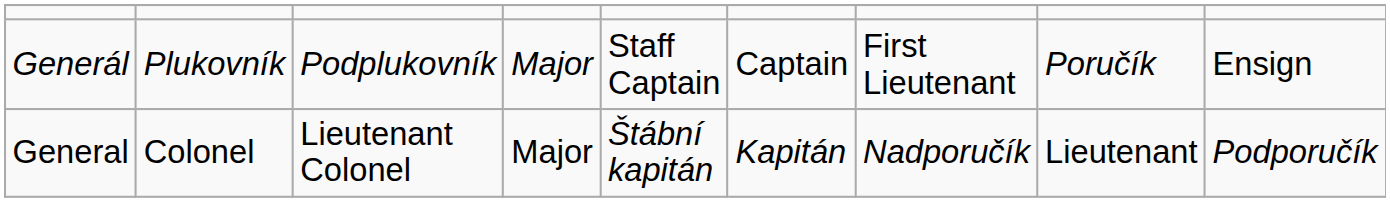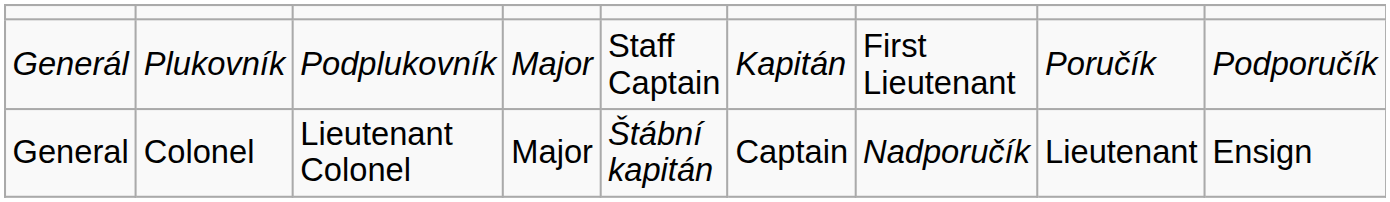Generál | column 6: Captain -> Kapitán
Generál | column 9: Ensign -> Podporučík
General | column 6: Kapitán -> Captain
General | column 9: Podporučík -> Ensign
